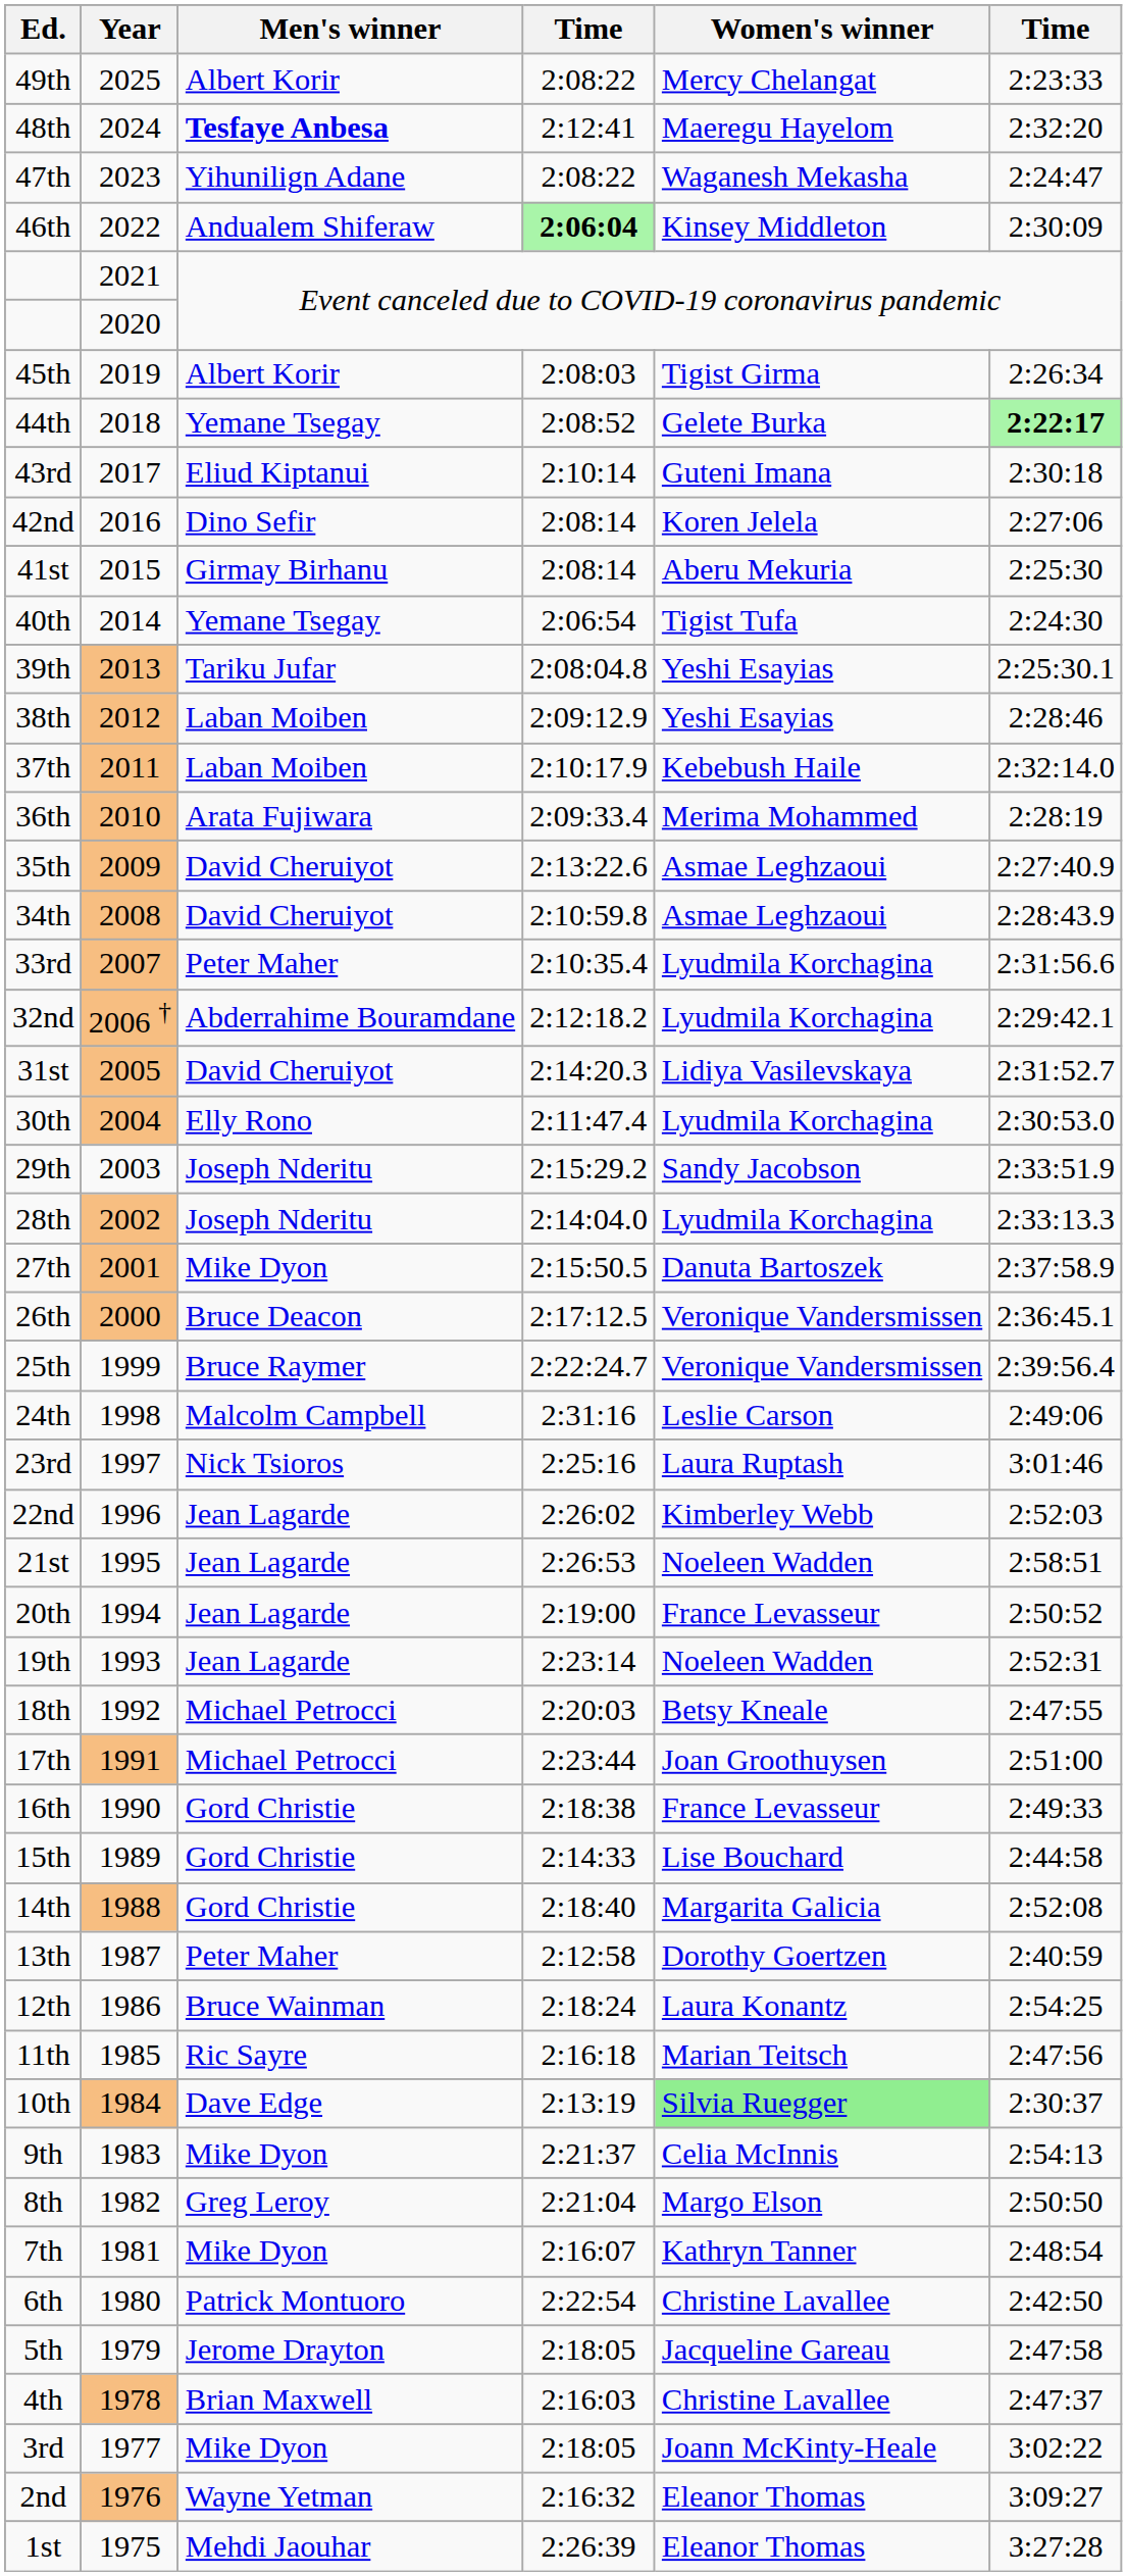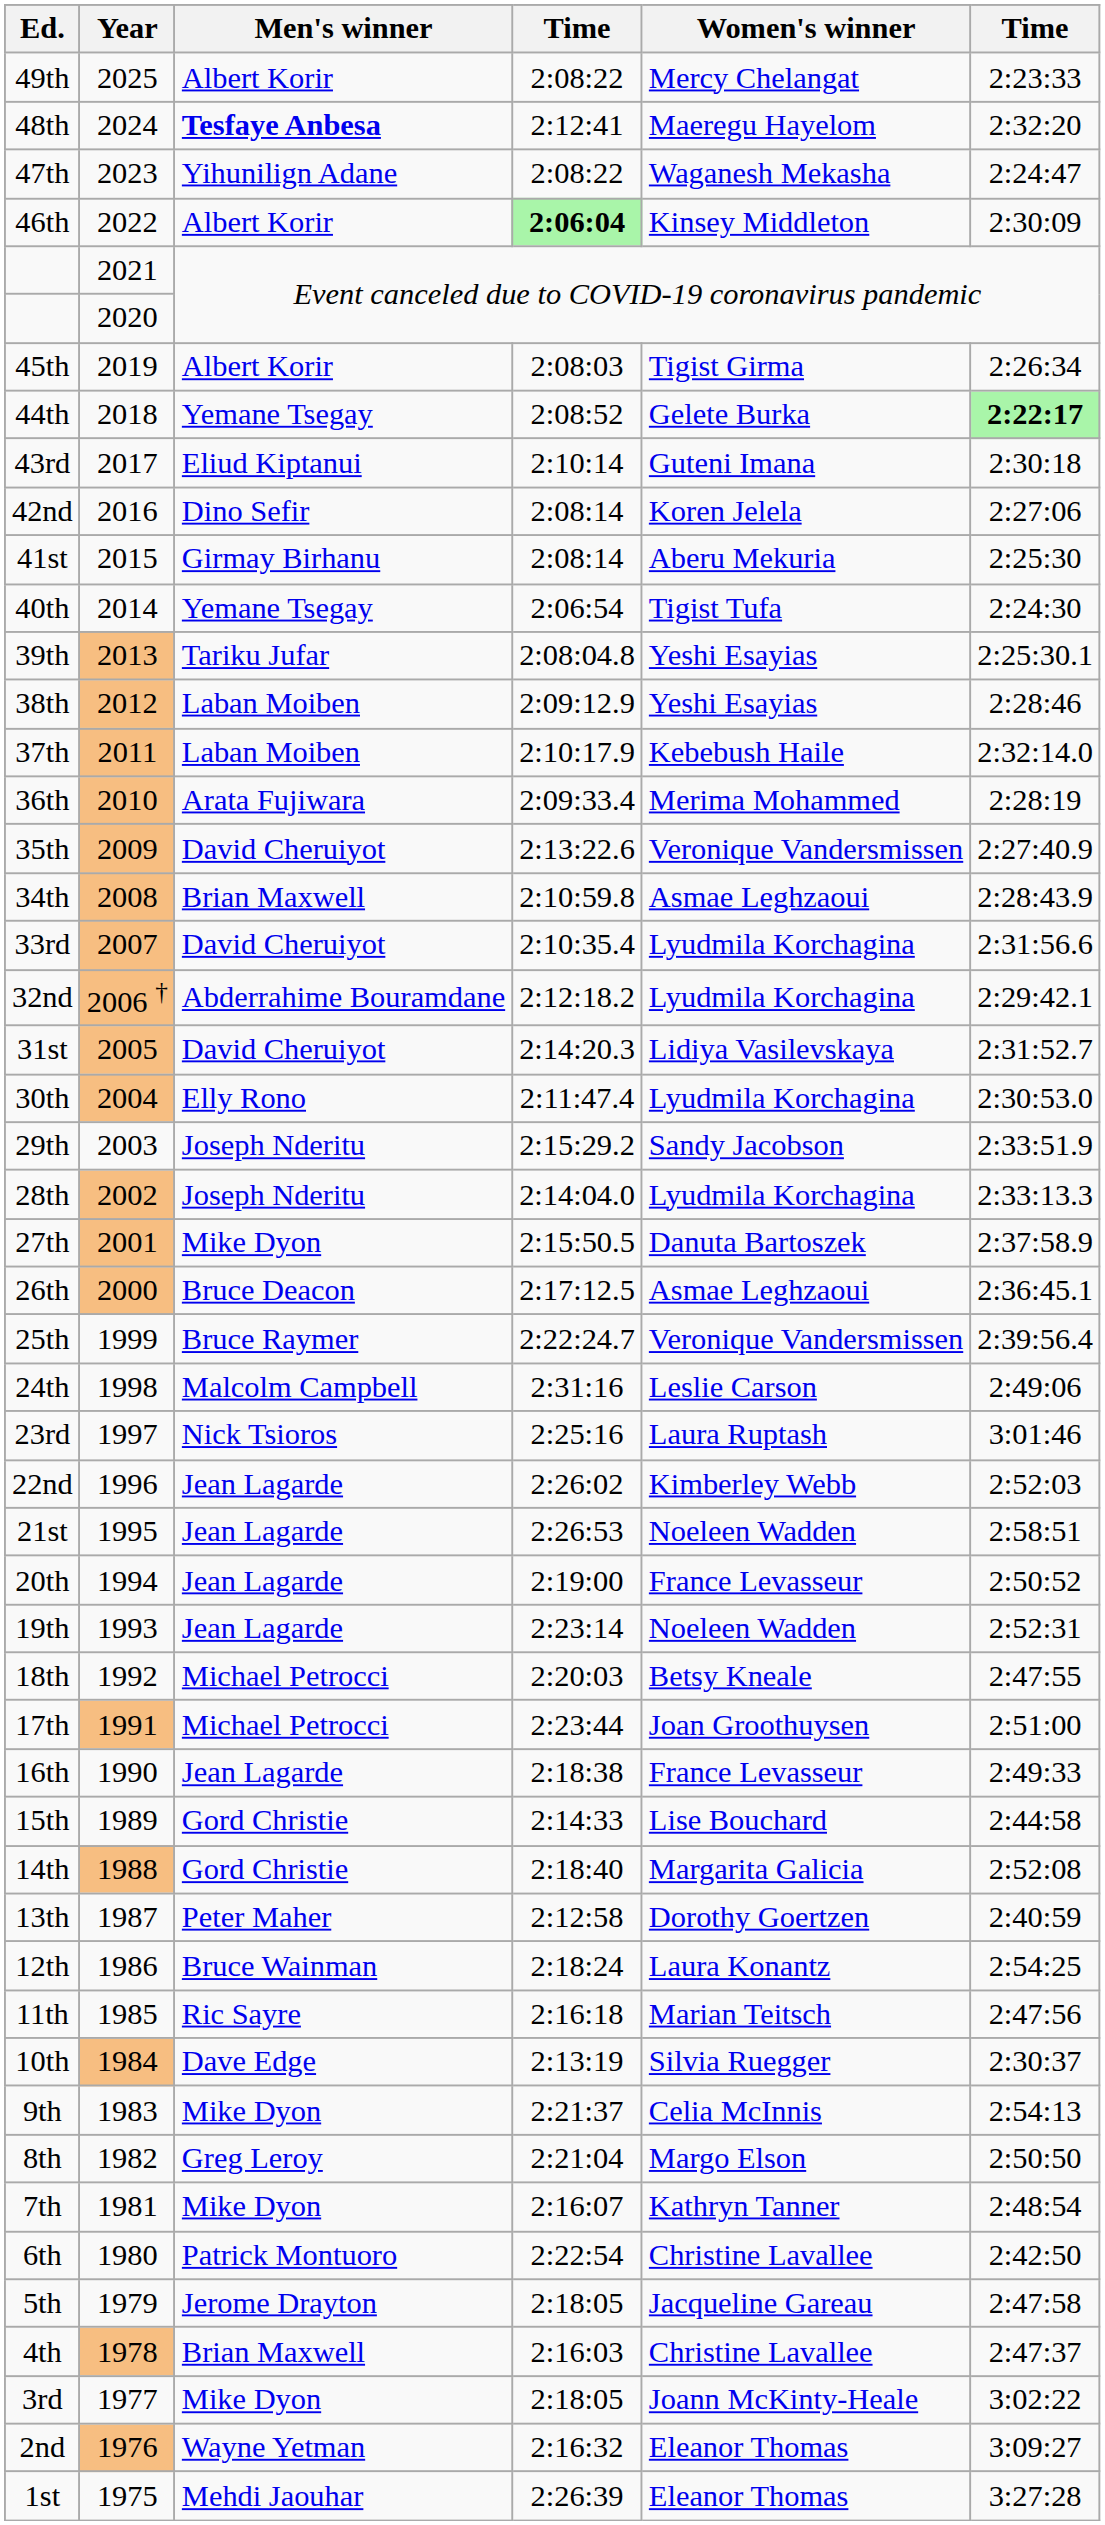46th | Men's winner: Andualem Shiferaw -> Albert Korir
35th | Women's winner: Asmae Leghzaoui -> Veronique Vandersmissen
34th | Men's winner: David Cheruiyot -> Brian Maxwell
33rd | Men's winner: Peter Maher -> David Cheruiyot
26th | Women's winner: Veronique Vandersmissen -> Asmae Leghzaoui
16th | Men's winner: Gord Christie -> Jean Lagarde
10th | Women's winner: lightgreen background -> no background
